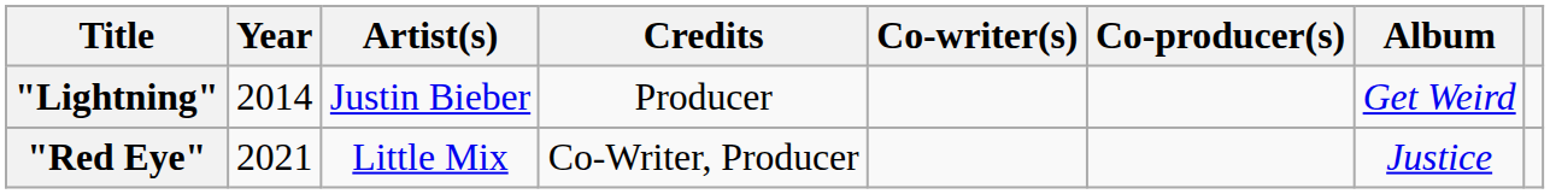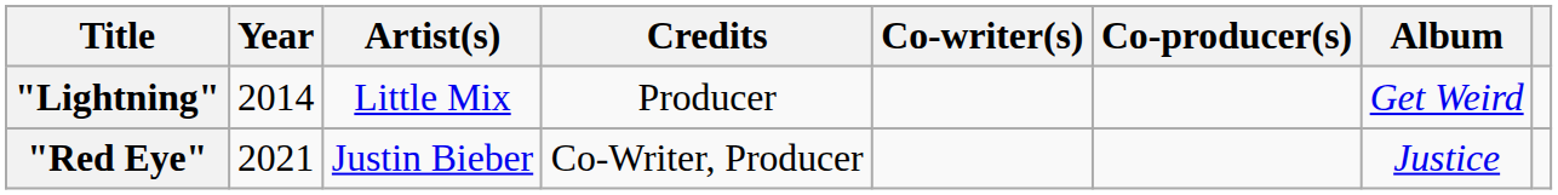"Lightning" | Artist(s): Justin Bieber -> Little Mix
"Red Eye" | Artist(s): Little Mix -> Justin Bieber
